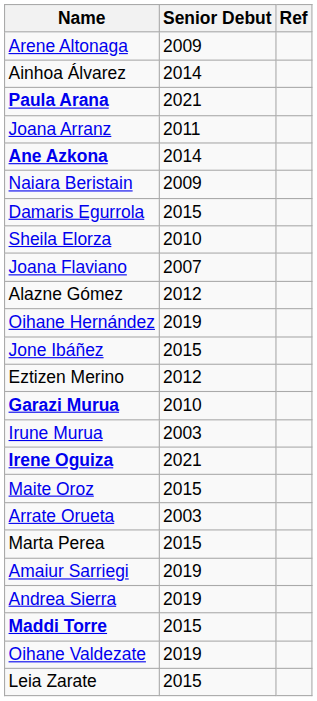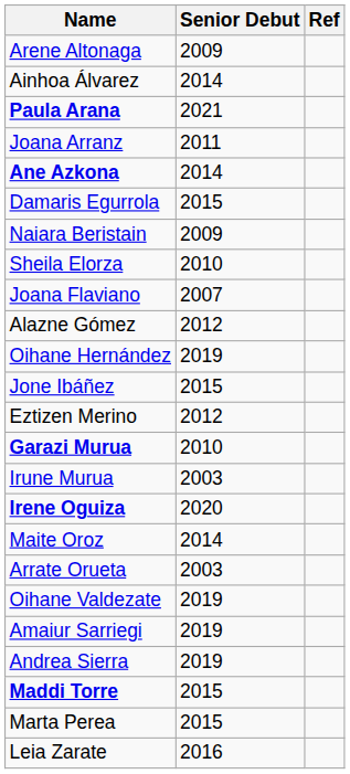rows swapped: Naiara Beristain <-> Damaris Egurrola
Irene Oguiza | Senior Debut: 2021 -> 2020
Maite Oroz | Senior Debut: 2015 -> 2014
rows swapped: Marta Perea <-> Oihane Valdezate
Leia Zarate | Senior Debut: 2015 -> 2016
